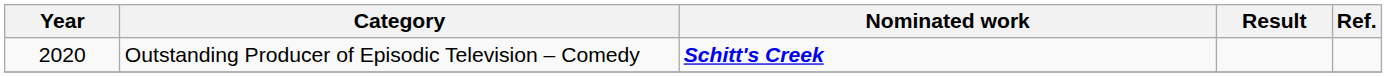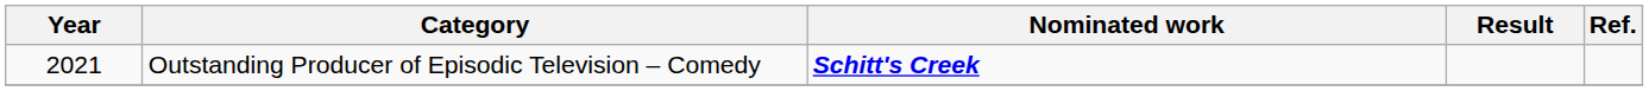Outstanding Producer of Episodic Television – Comedy | Year: 2020 -> 2021
